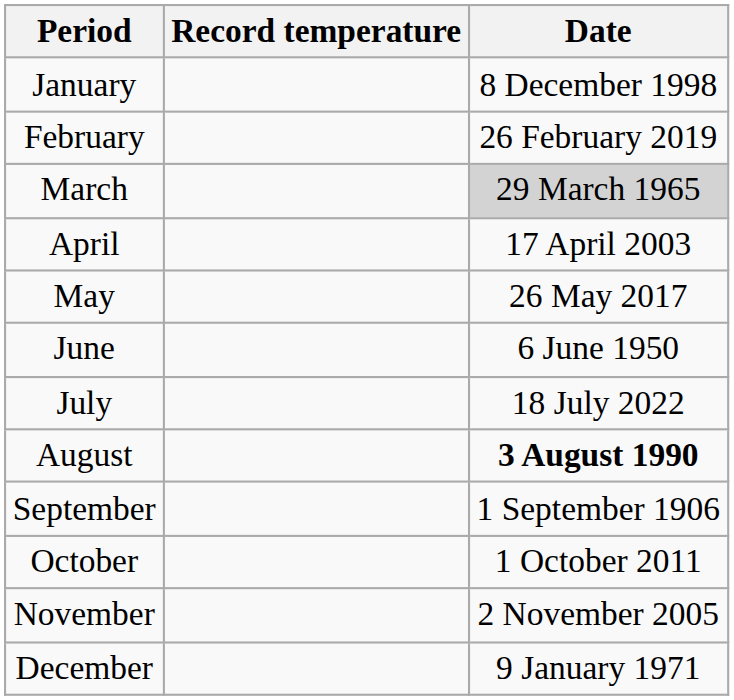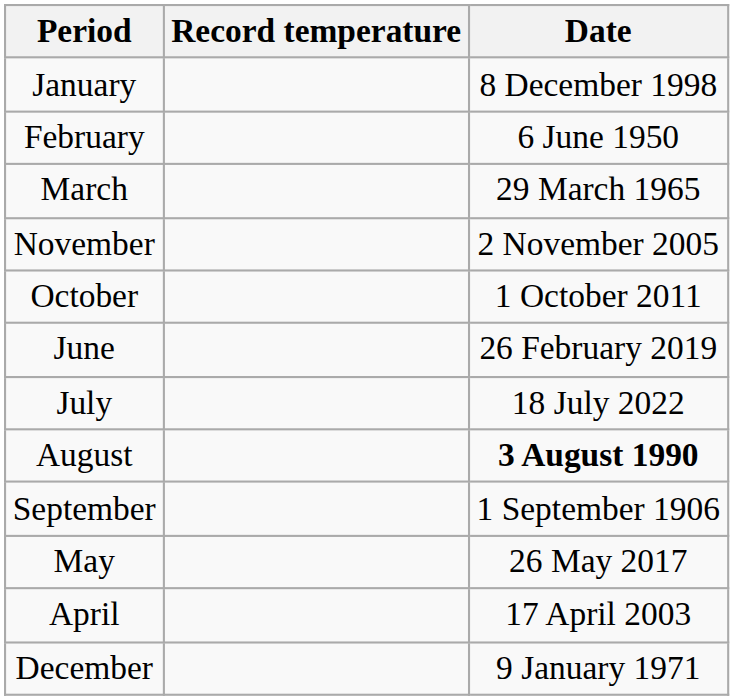February | Date: 26 February 2019 -> 6 June 1950
March | Date: lightgrey background -> no background
rows swapped: April <-> November
rows swapped: May <-> October
June | Date: 6 June 1950 -> 26 February 2019
